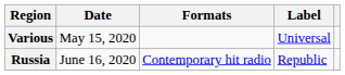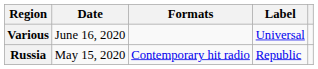Various | Date: May 15, 2020 -> June 16, 2020
Russia | Date: June 16, 2020 -> May 15, 2020
